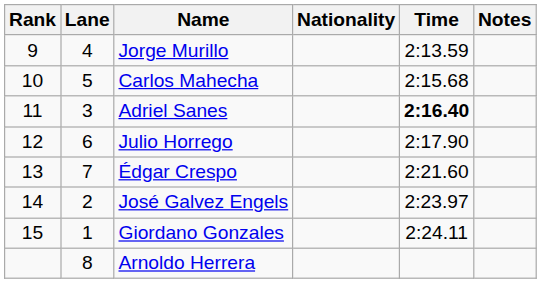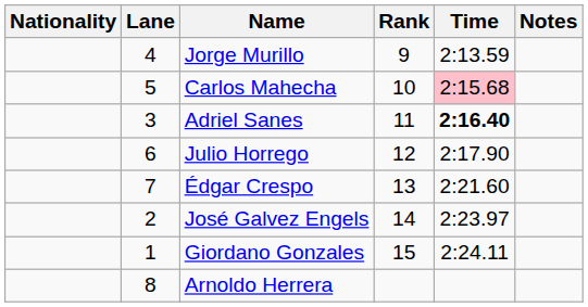columns swapped: Rank <-> Nationality
Carlos Mahecha | Time: no background -> pink background
